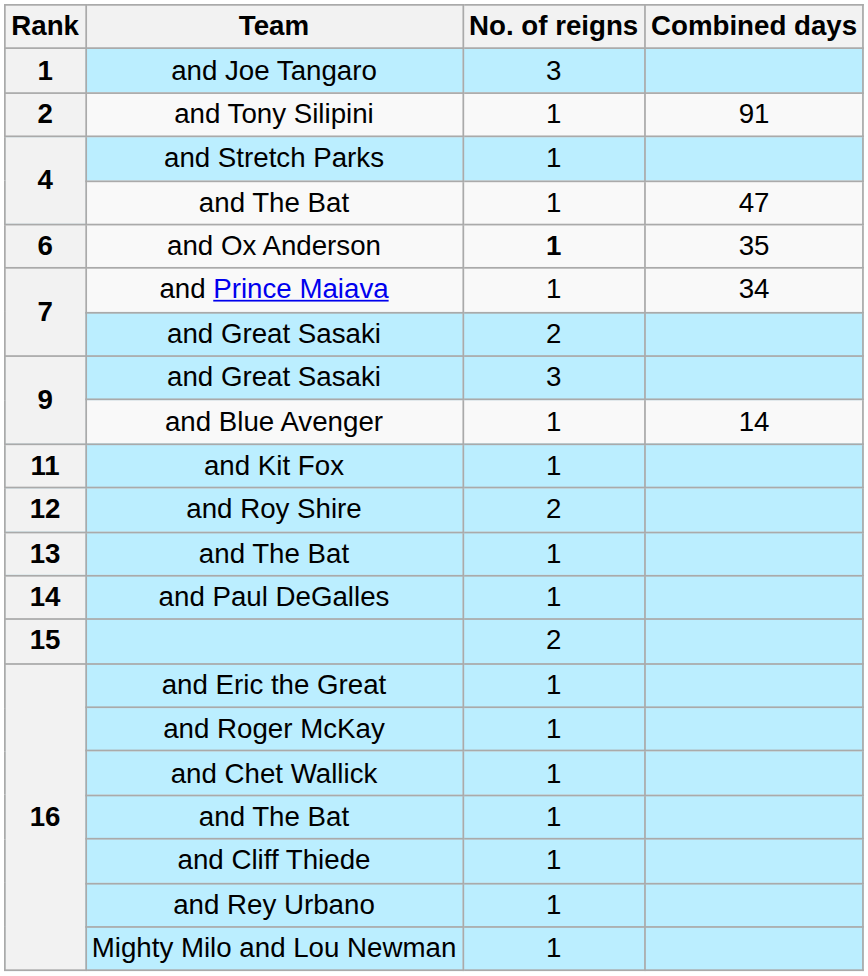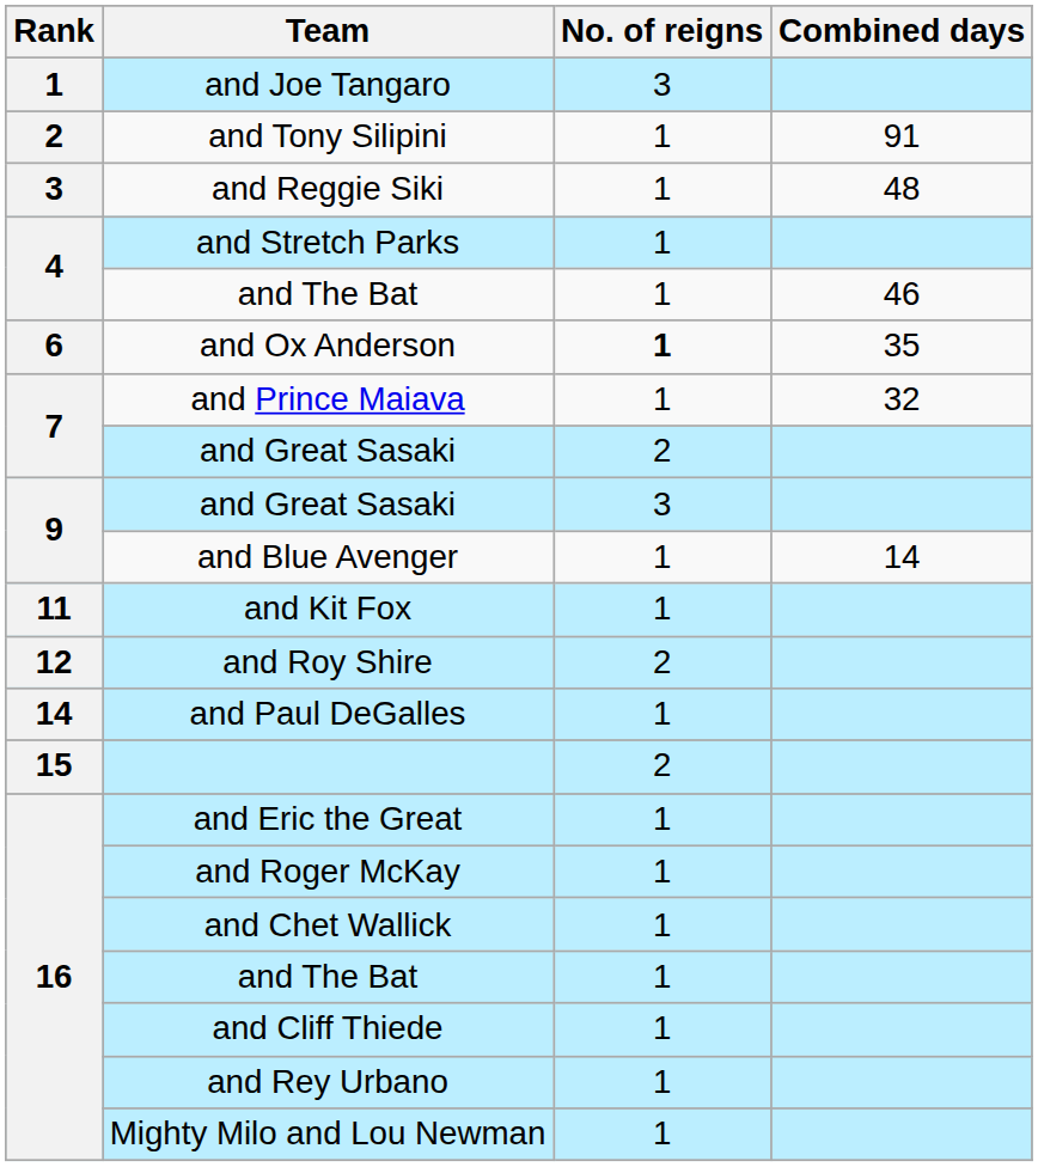+ row: 3 | and Reggie Siki | 1 | 48
4 / and The Bat | Combined days: 47 -> 46
and Prince Maiava | Combined days: 34 -> 32
- row: 13 | and The Bat | 1
